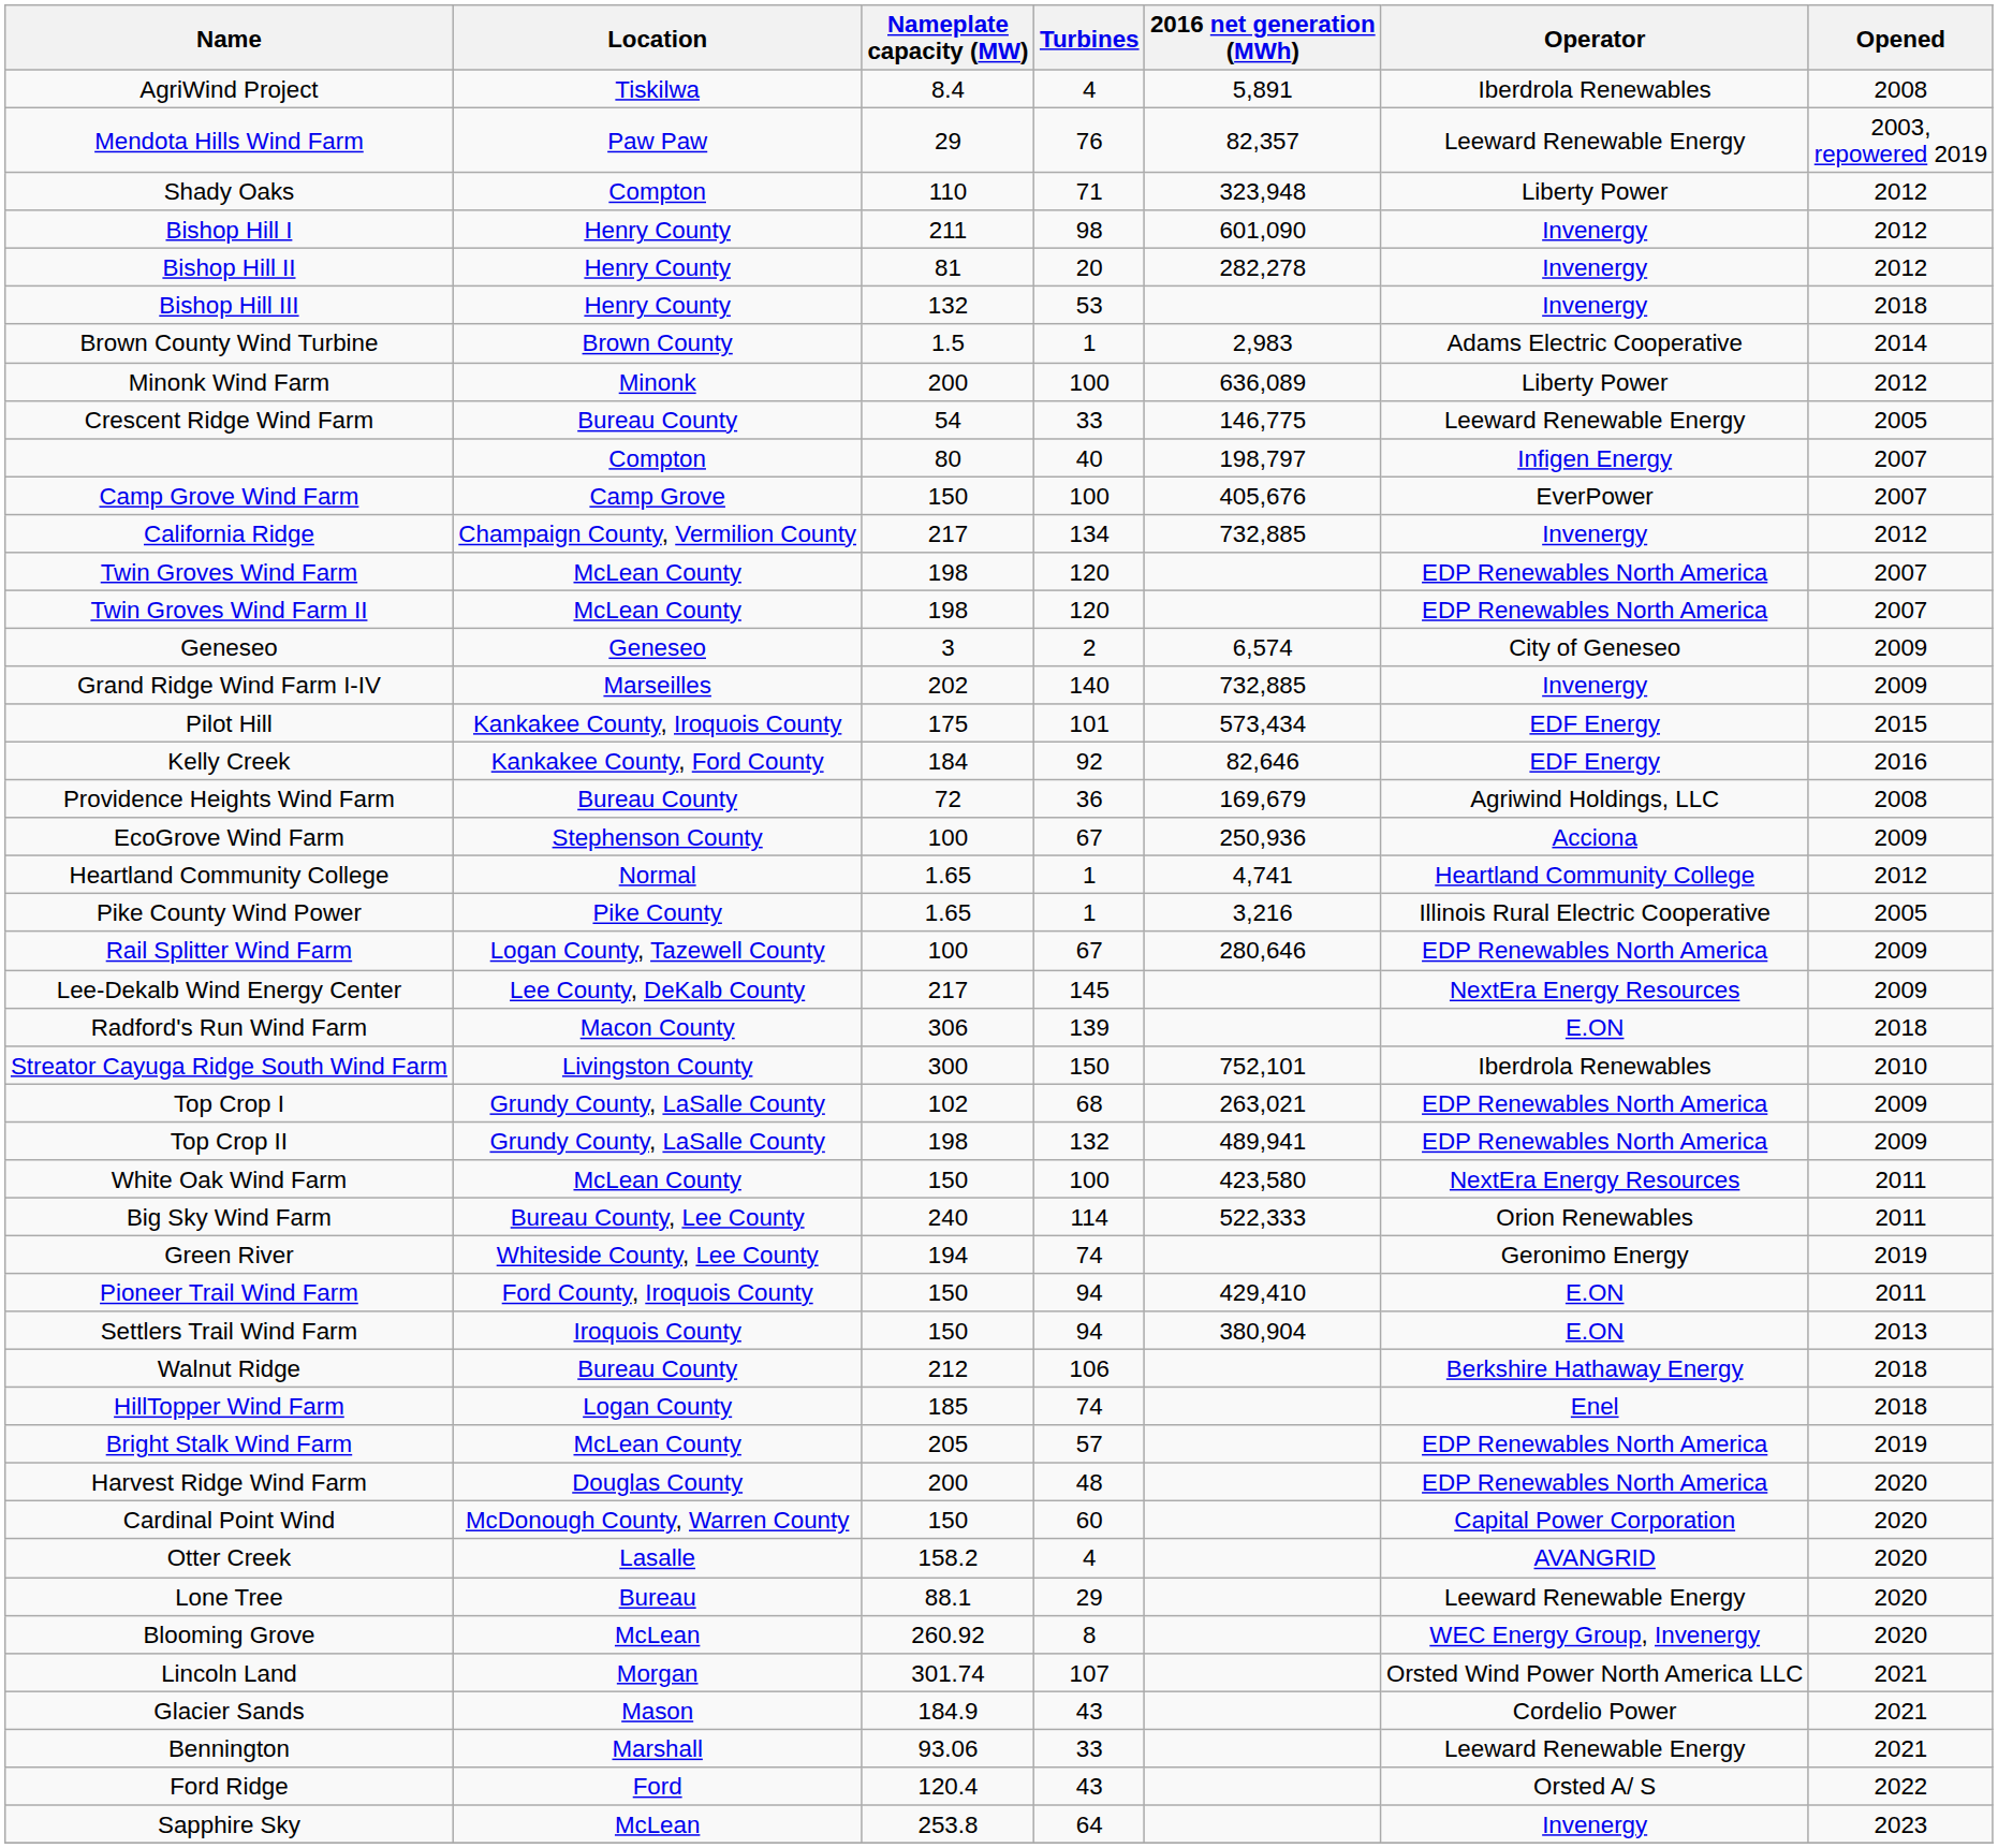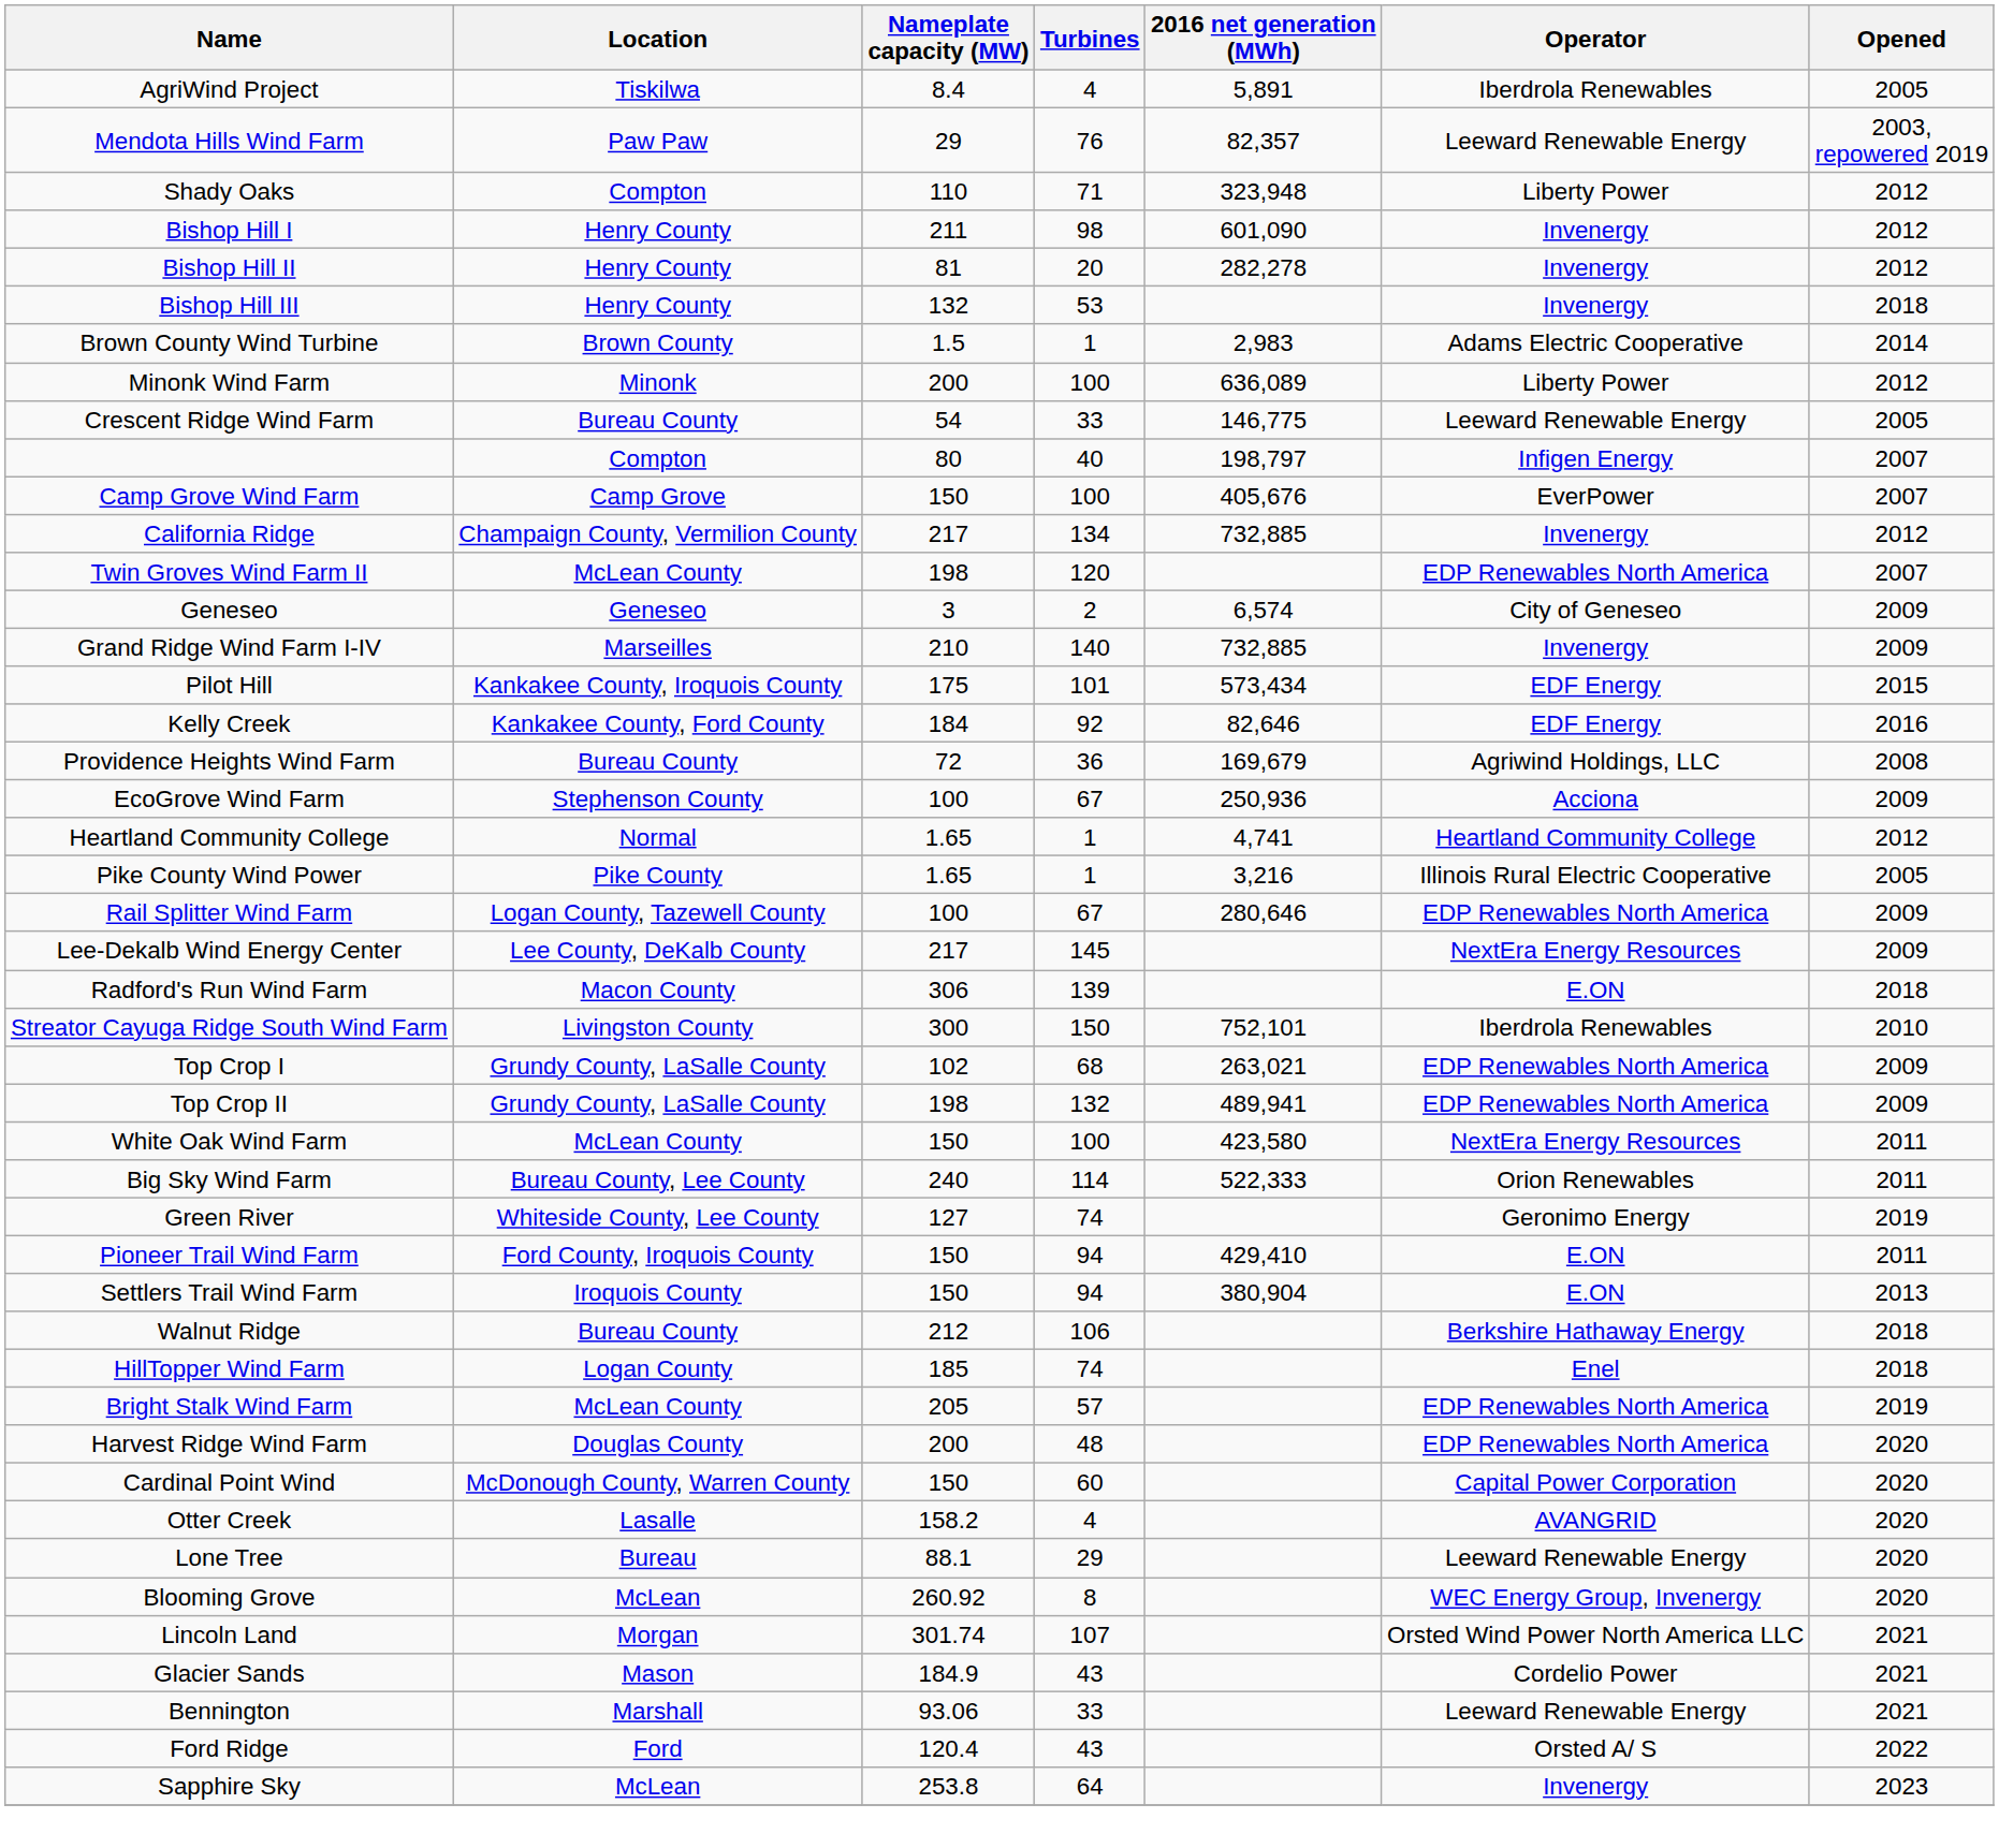AgriWind Project | Opened: 2008 -> 2005
- row: Twin Groves Wind Farm | McLean County | 198 | 120 | EDP Renewables North America | 2007
Grand Ridge Wind Farm I-IV | Nameplate capacity (MW): 202 -> 210
Green River | Nameplate capacity (MW): 194 -> 127
